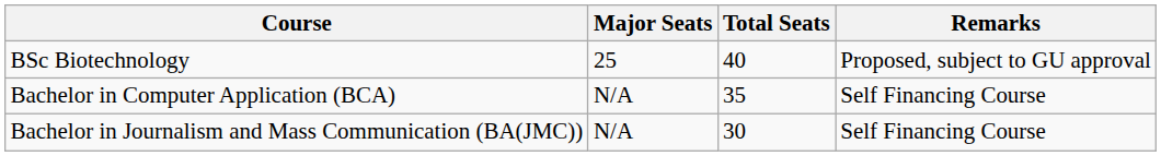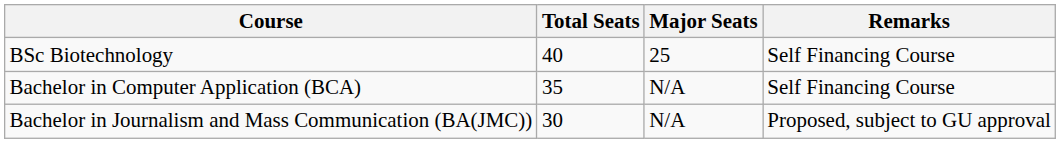columns swapped: Total Seats <-> Major Seats
BSc Biotechnology | Remarks: Proposed, subject to GU approval -> Self Financing Course
Bachelor in Journalism and Mass Communication (BA(JMC)) | Remarks: Self Financing Course -> Proposed, subject to GU approval
